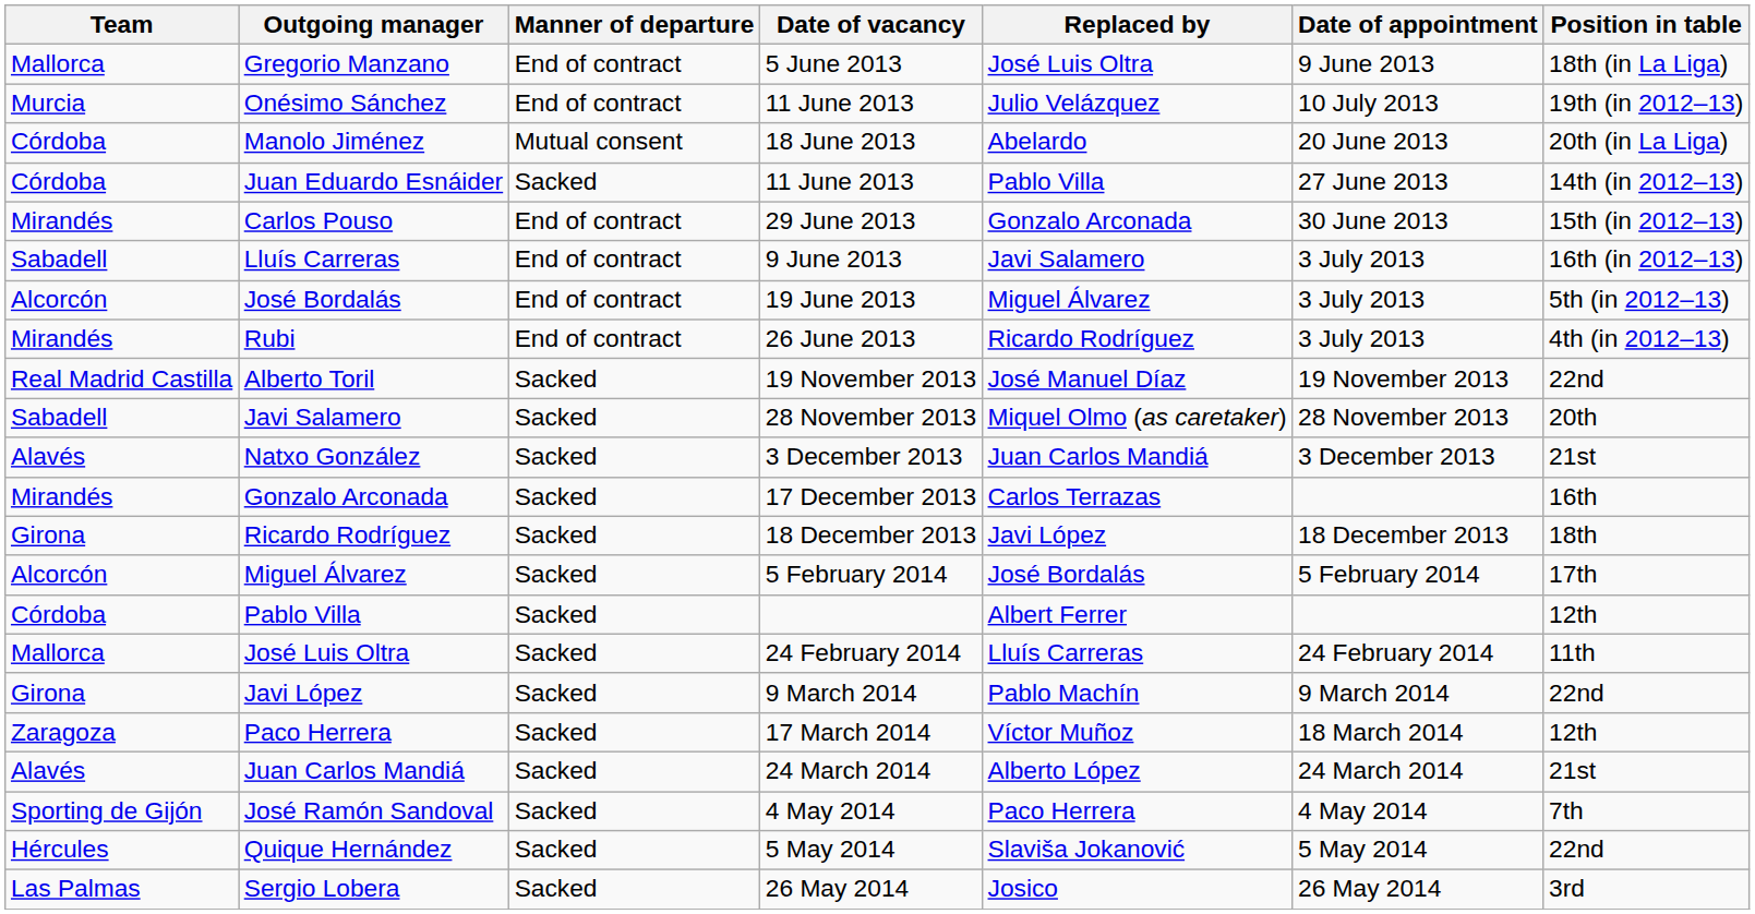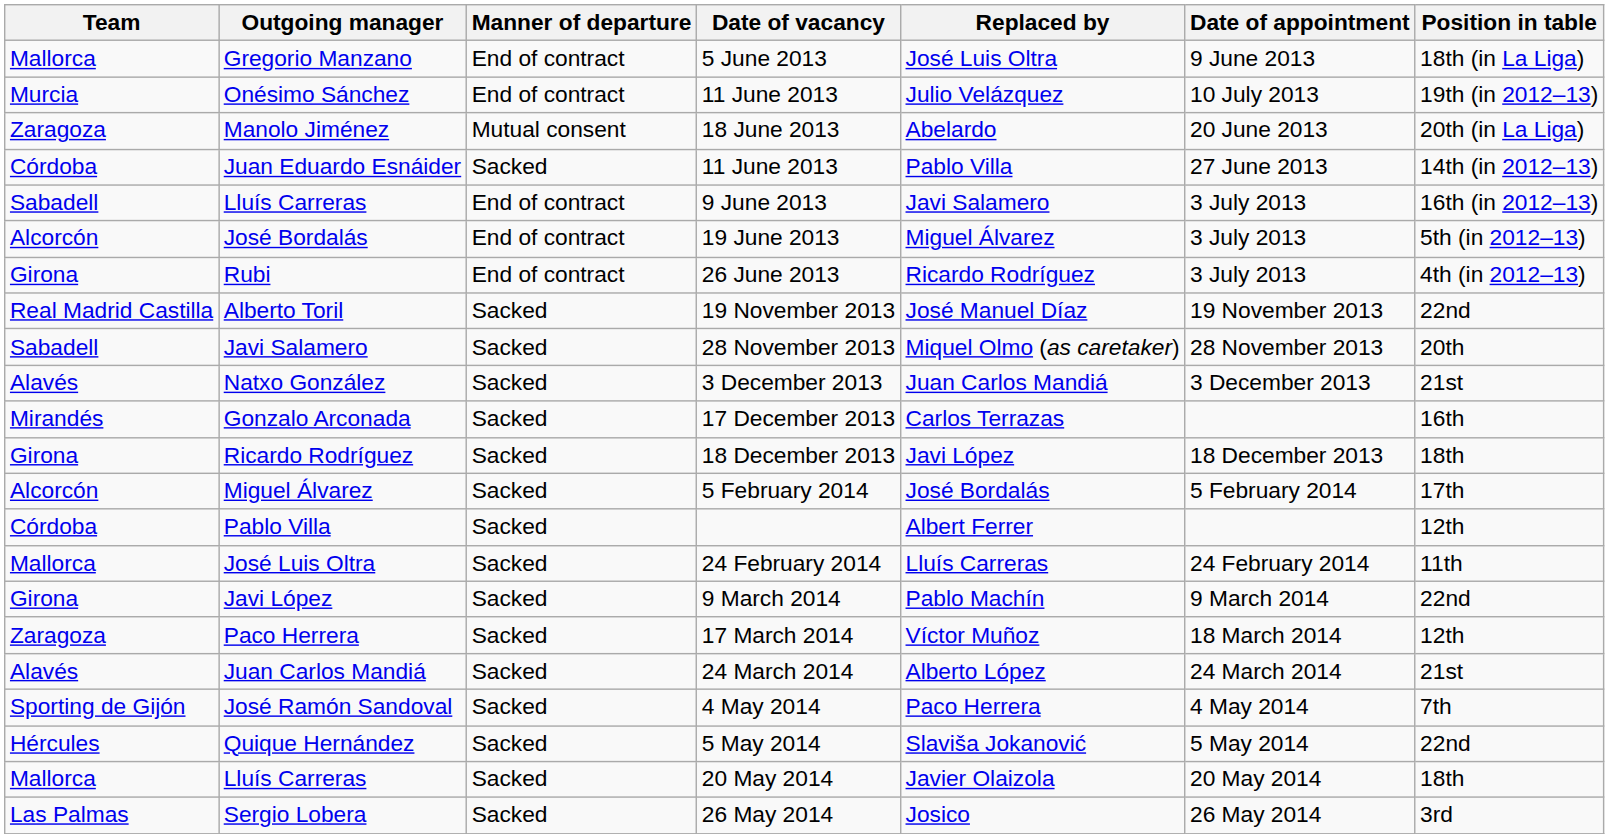Manolo Jiménez | Team: Córdoba -> Zaragoza
- row: Mirandés | Carlos Pouso | End of contract | 29 June 2013 | Gonzalo Arconada | 30 June 2013 | 15th (in 2012–13)
Rubi | Team: Mirandés -> Girona
+ row: Mallorca | Lluís Carreras | Sacked | 20 May 2014 | Javier Olaizola | 20 May 2014 | 18th
